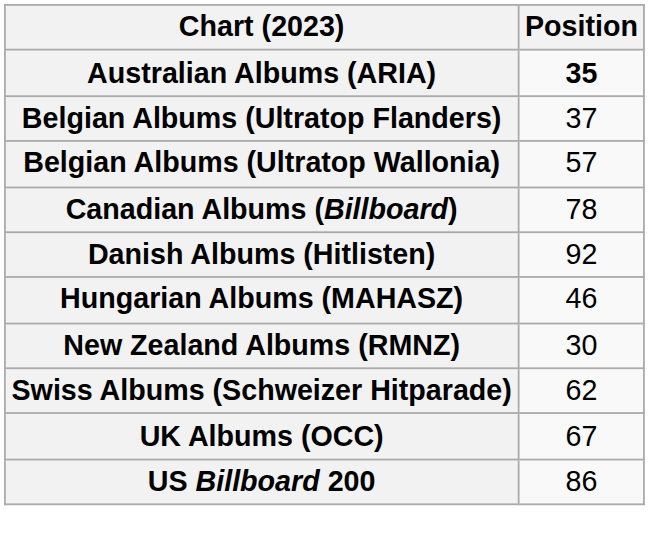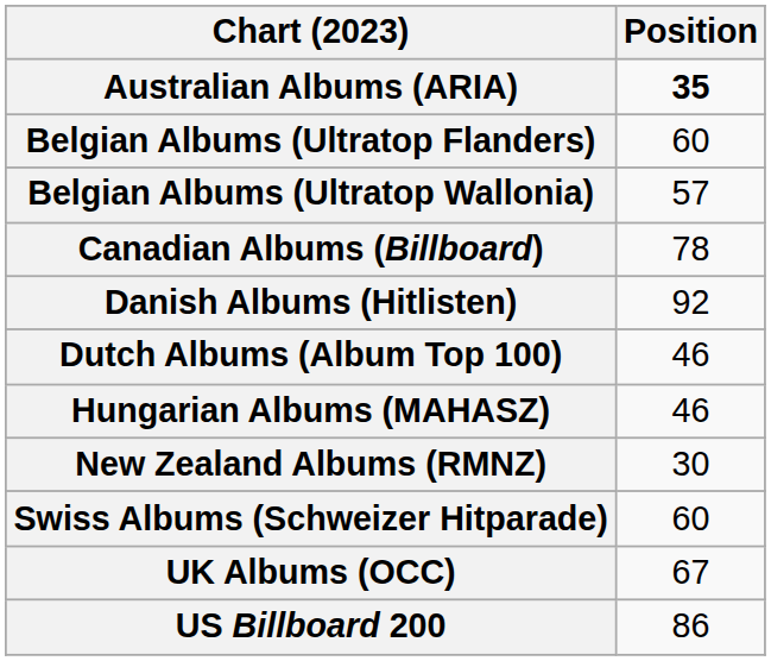Belgian Albums (Ultratop Flanders) | Position: 37 -> 60
+ row: Dutch Albums (Album Top 100) | 46
Swiss Albums (Schweizer Hitparade) | Position: 62 -> 60
